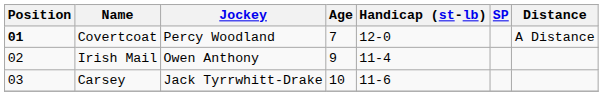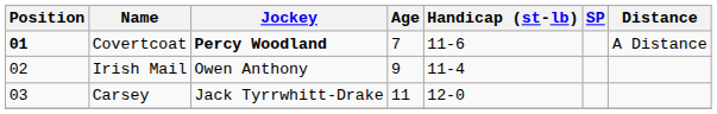Covertcoat | Jockey: normal -> bold
Covertcoat | Handicap (st-lb): 12-0 -> 11-6
Carsey | Age: 10 -> 11
Carsey | Handicap (st-lb): 11-6 -> 12-0
